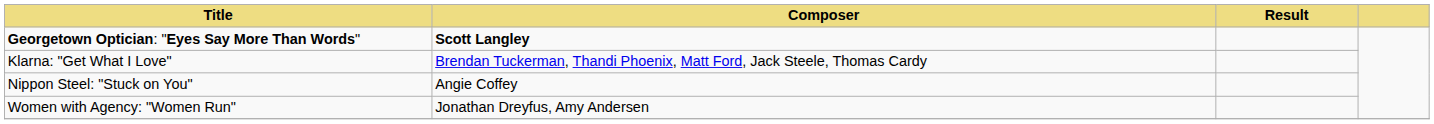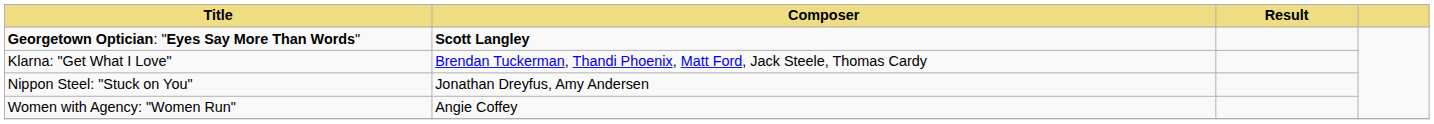Nippon Steel: "Stuck on You" | Composer: Angie Coffey -> Jonathan Dreyfus, Amy Andersen
Women with Agency: "Women Run" | Composer: Jonathan Dreyfus, Amy Andersen -> Angie Coffey
